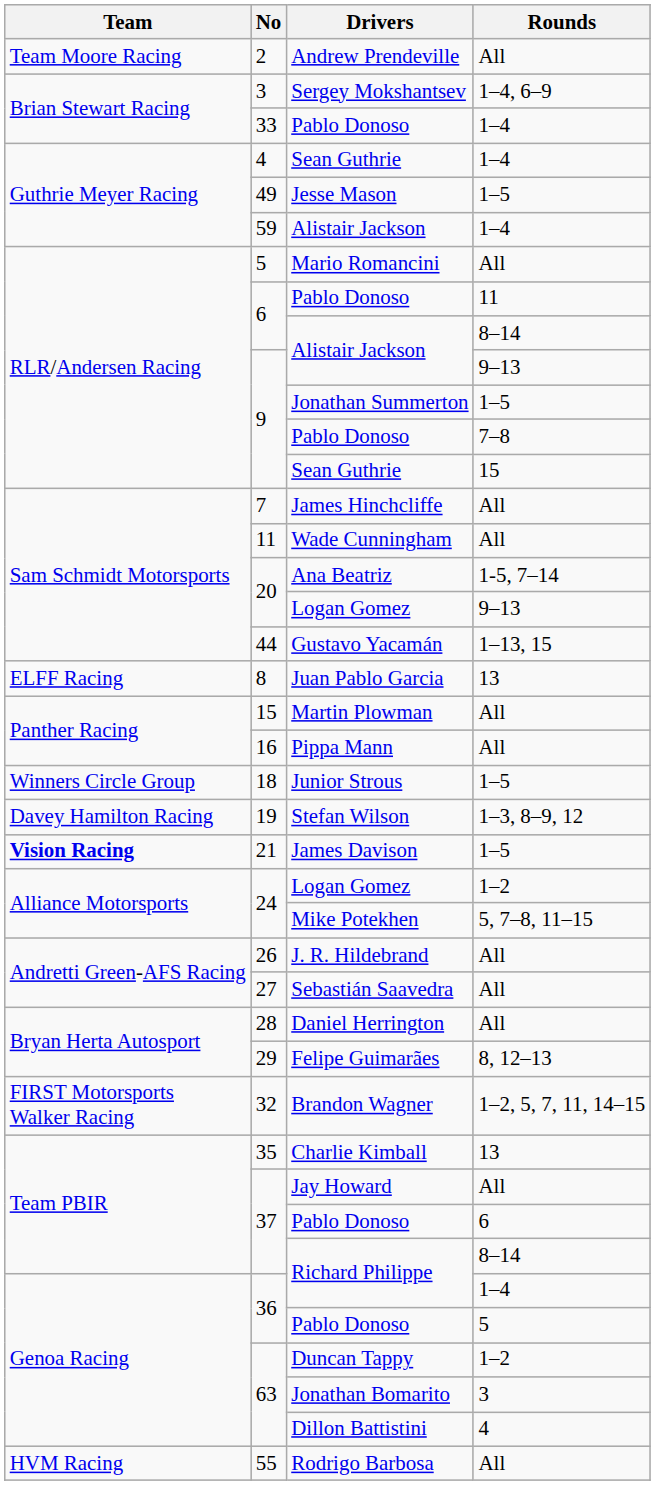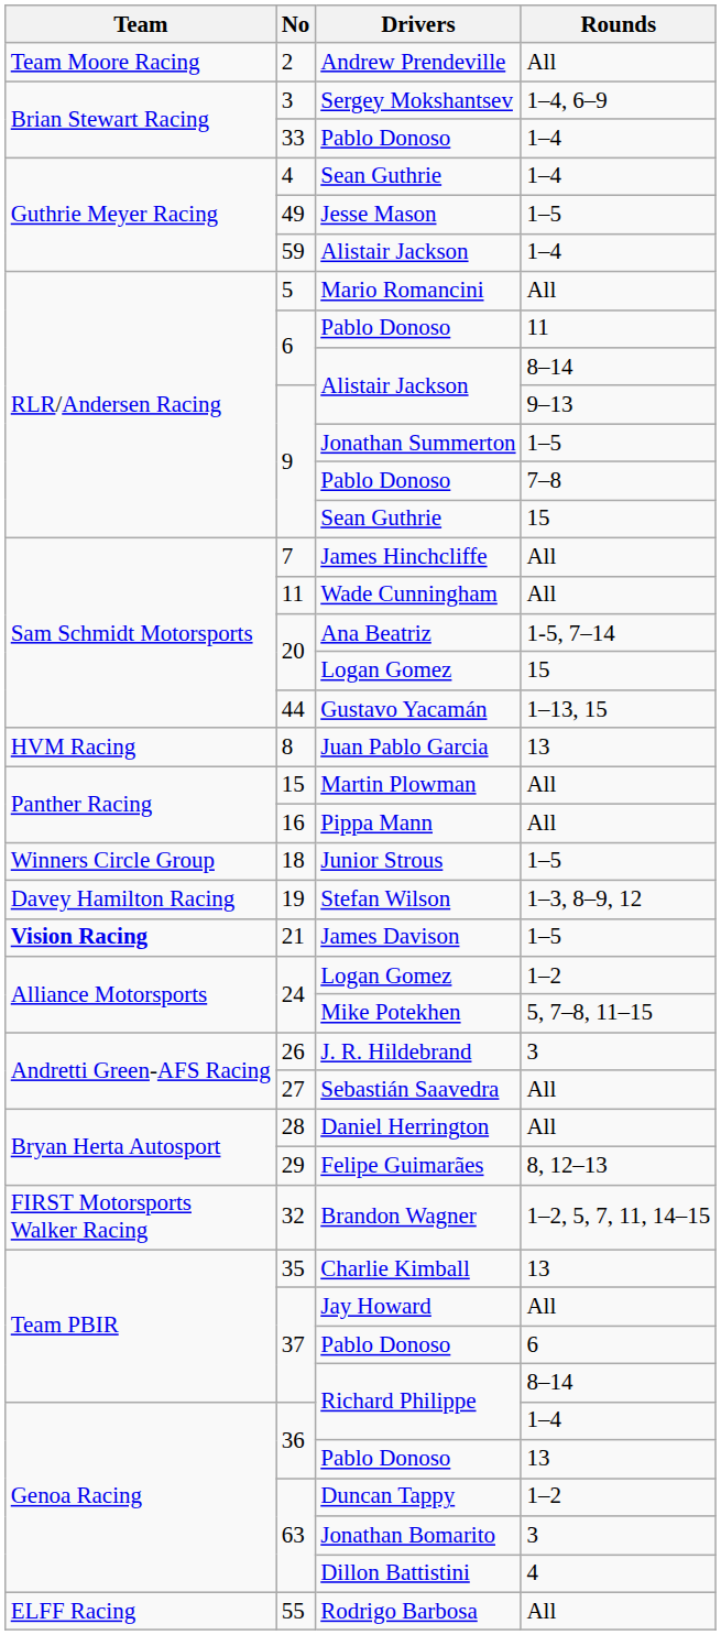20 / Logan Gomez | Rounds: 9–13 -> 15
Juan Pablo Garcia | Team: ELFF Racing -> HVM Racing
J. R. Hildebrand | Rounds: All -> 3
36 / Pablo Donoso | Rounds: 5 -> 13
Rodrigo Barbosa | Team: HVM Racing -> ELFF Racing
